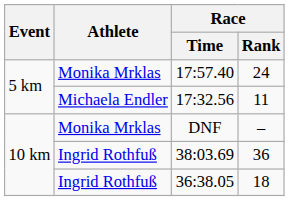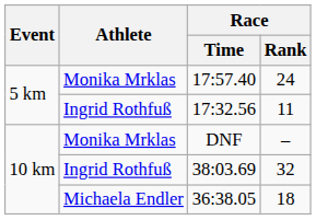17:32.56 | Athlete: Michaela Endler -> Ingrid Rothfuß
38:03.69 | Race / Rank: 36 -> 32
36:38.05 | Athlete: Ingrid Rothfuß -> Michaela Endler
